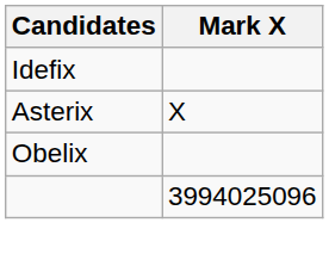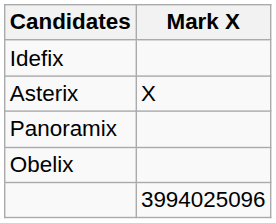+ row: Panoramix
